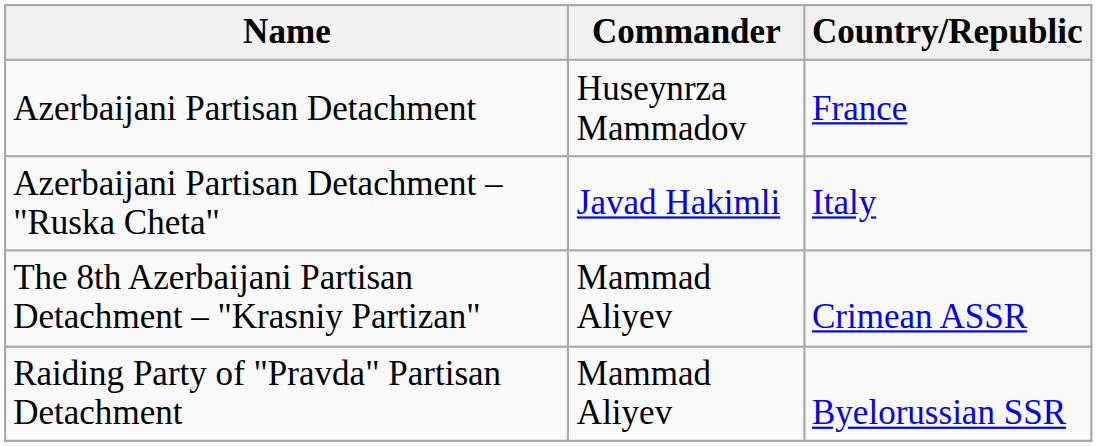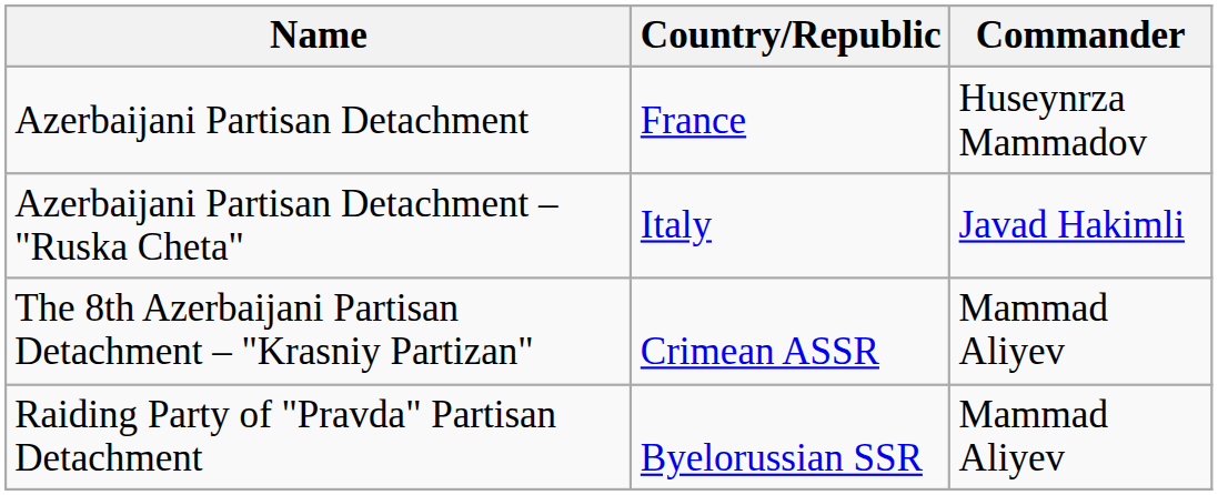columns swapped: Country/Republic <-> Commander
